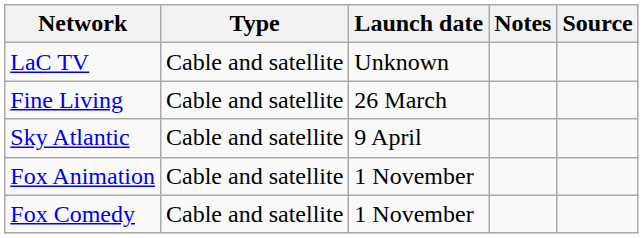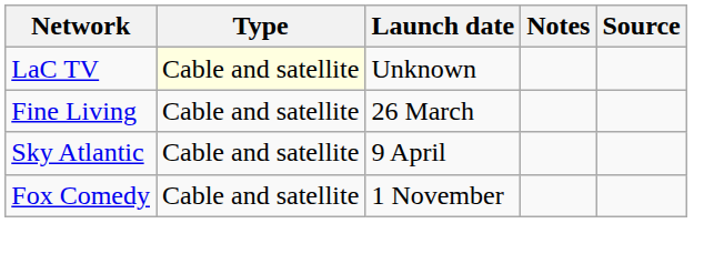LaC TV | Type: no background -> lightyellow background
- row: Fox Animation | Cable and satellite | 1 November
